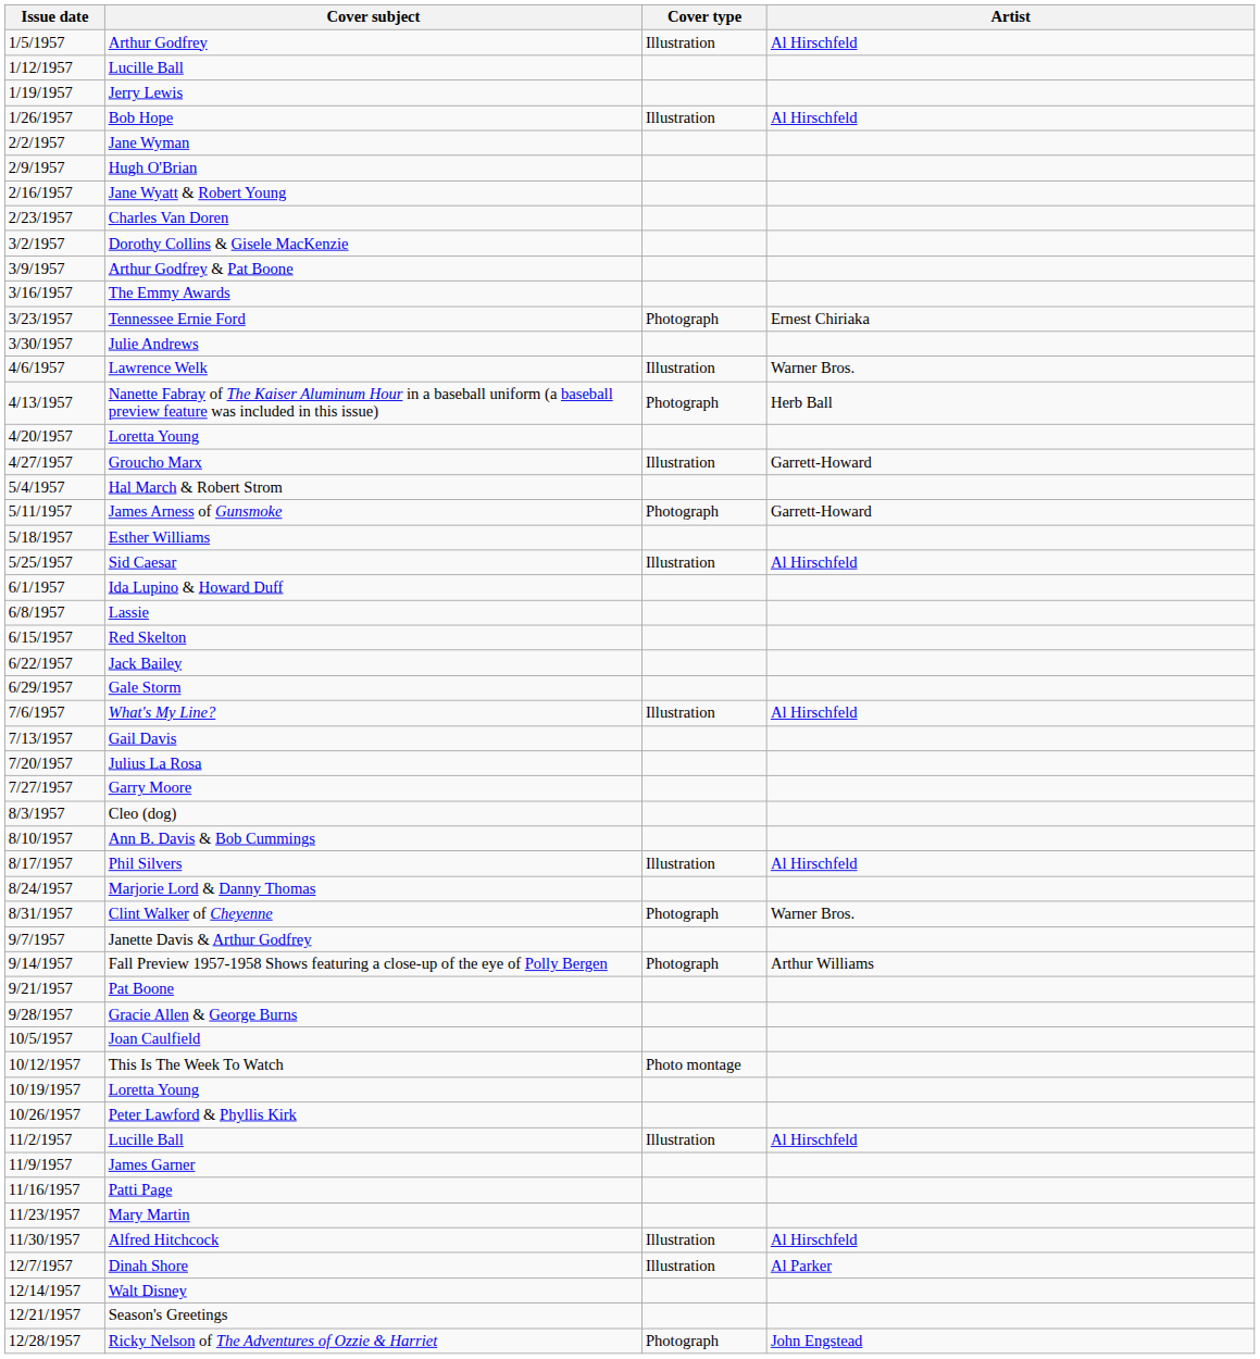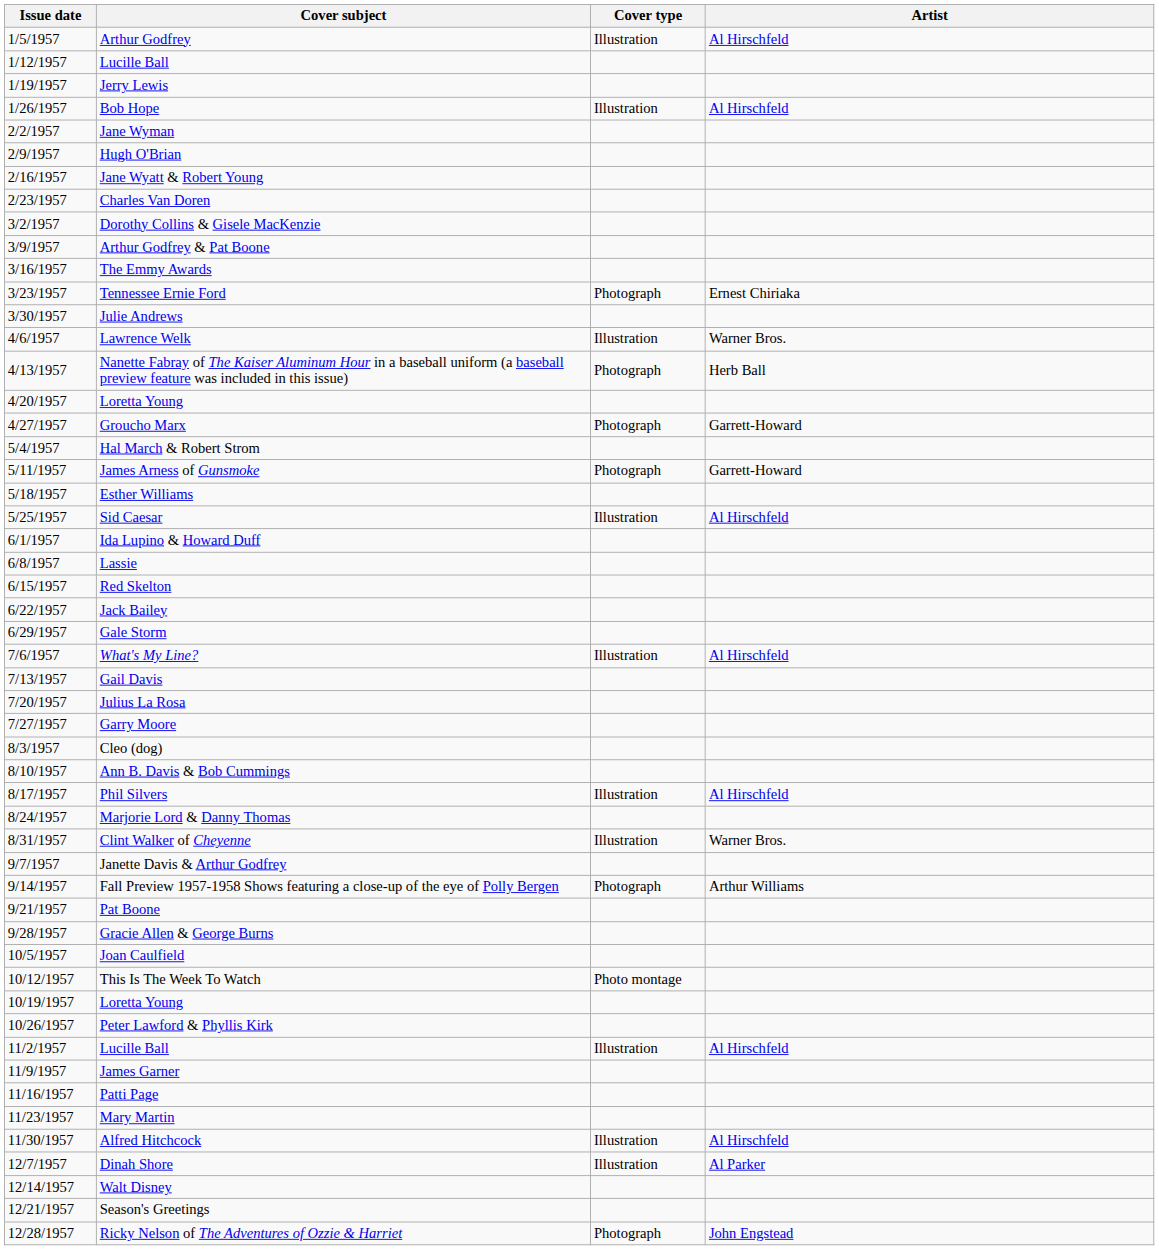Groucho Marx | Cover type: Illustration -> Photograph
Clint Walker of Cheyenne | Cover type: Photograph -> Illustration
